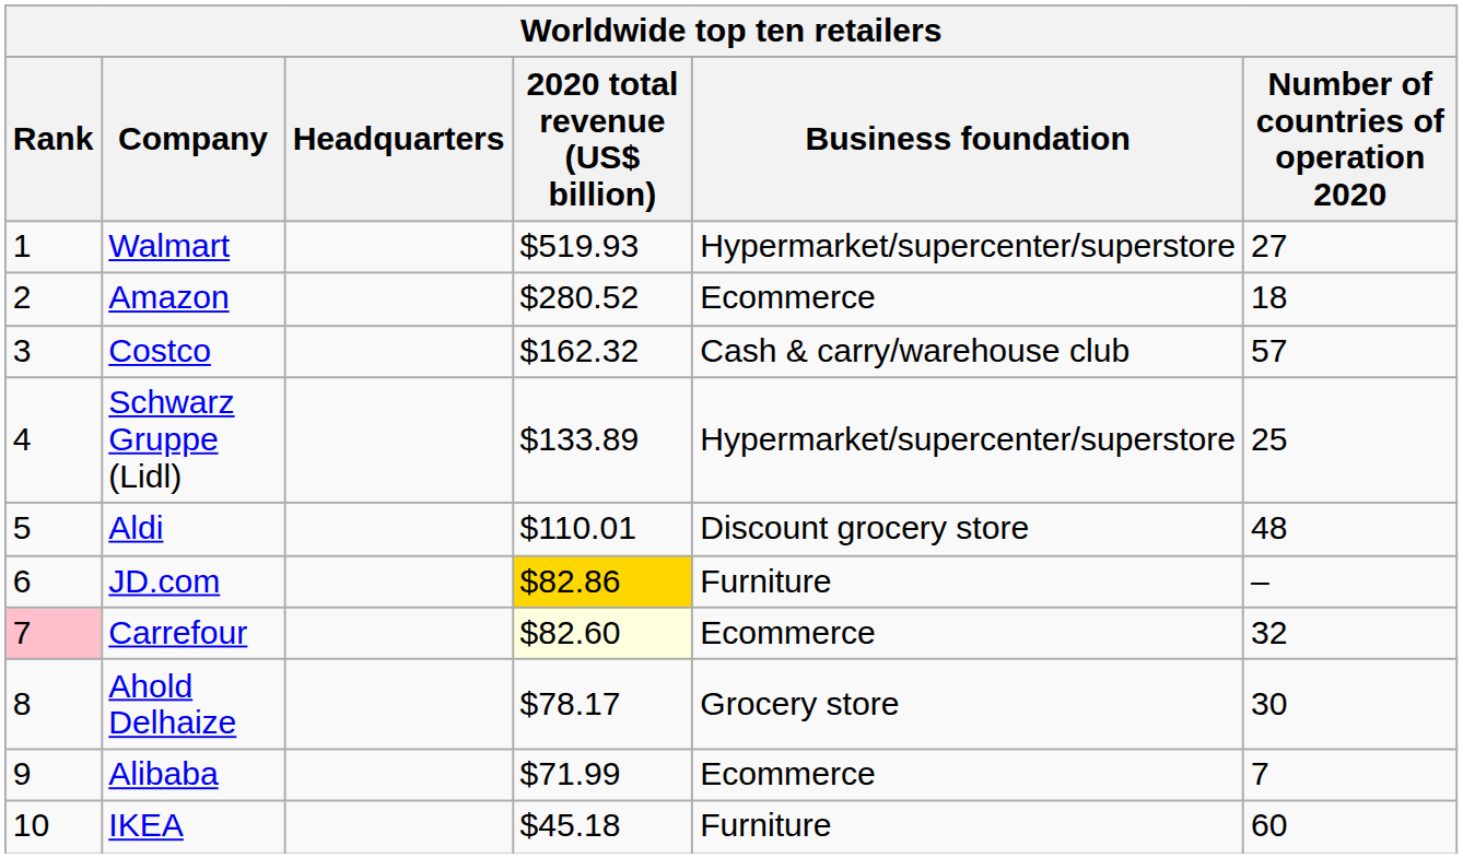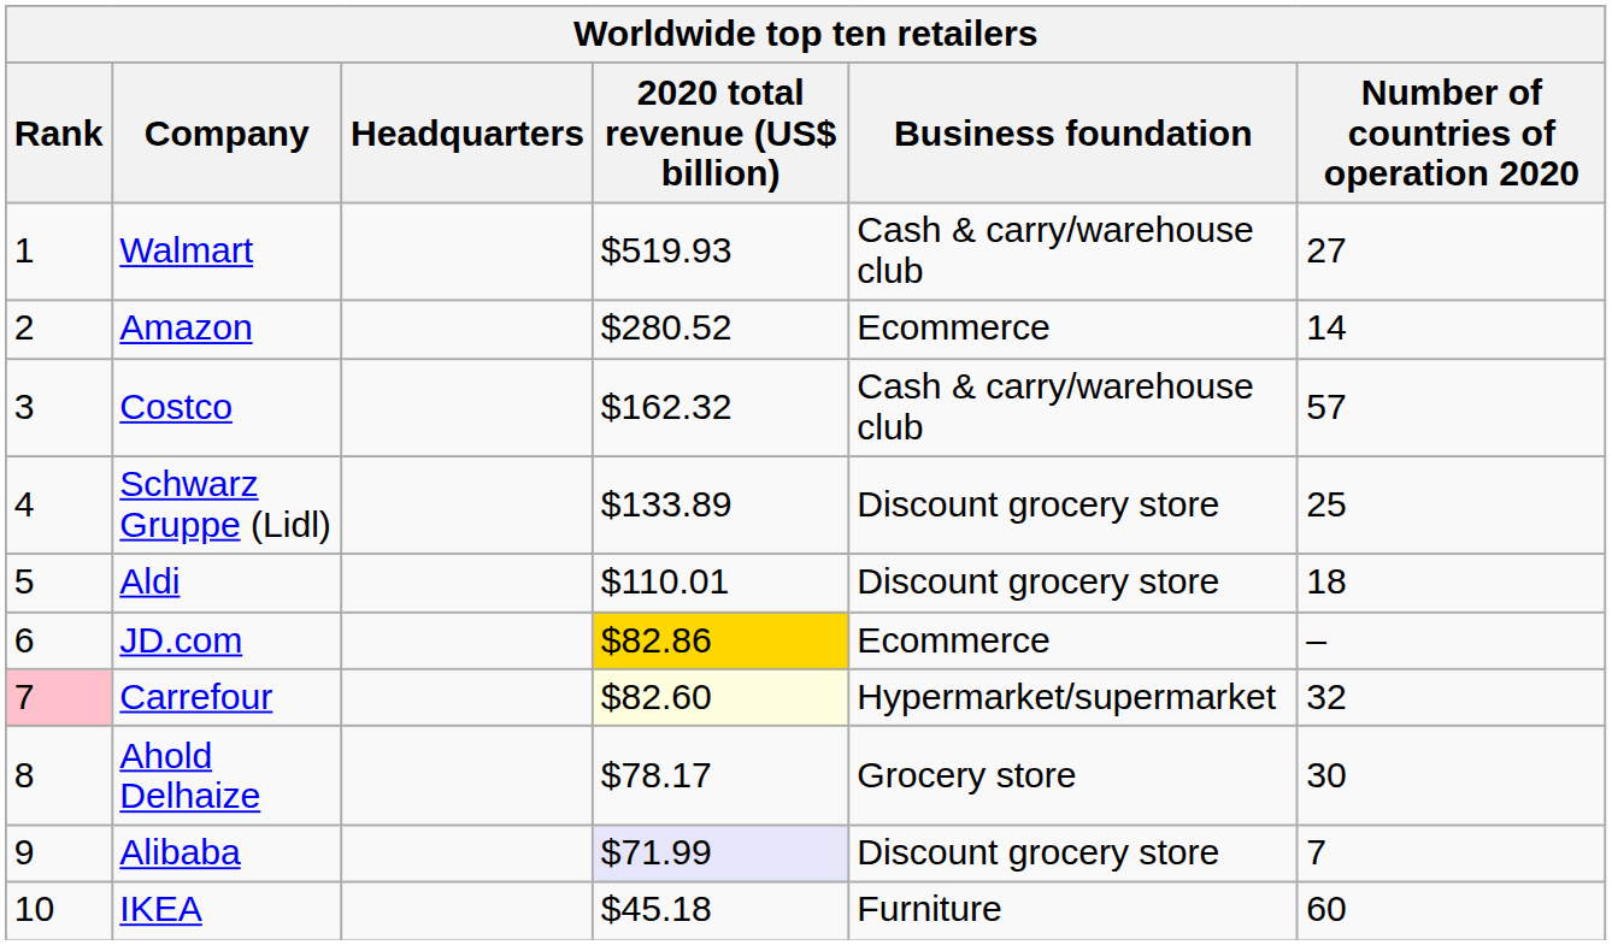Walmart | Business foundation: Hypermarket/supercenter/superstore -> Cash & carry/warehouse club
Amazon | Number of countries of operation 2020: 18 -> 14
Schwarz Gruppe (Lidl) | Business foundation: Hypermarket/supercenter/superstore -> Discount grocery store
Aldi | Number of countries of operation 2020: 48 -> 18
JD.com | Business foundation: Furniture -> Ecommerce
Carrefour | Business foundation: Ecommerce -> Hypermarket/supermarket
Alibaba | 2020 total revenue (US$ billion): no background -> lavender background
Alibaba | Business foundation: Ecommerce -> Discount grocery store
